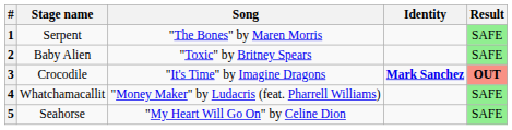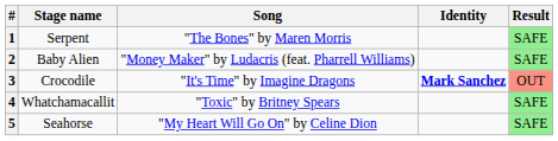2 | Song: "Toxic" by Britney Spears -> "Money Maker" by Ludacris (feat. Pharrell Williams)
3 | column 5: bold -> normal
4 | Song: "Money Maker" by Ludacris (feat. Pharrell Williams) -> "Toxic" by Britney Spears
